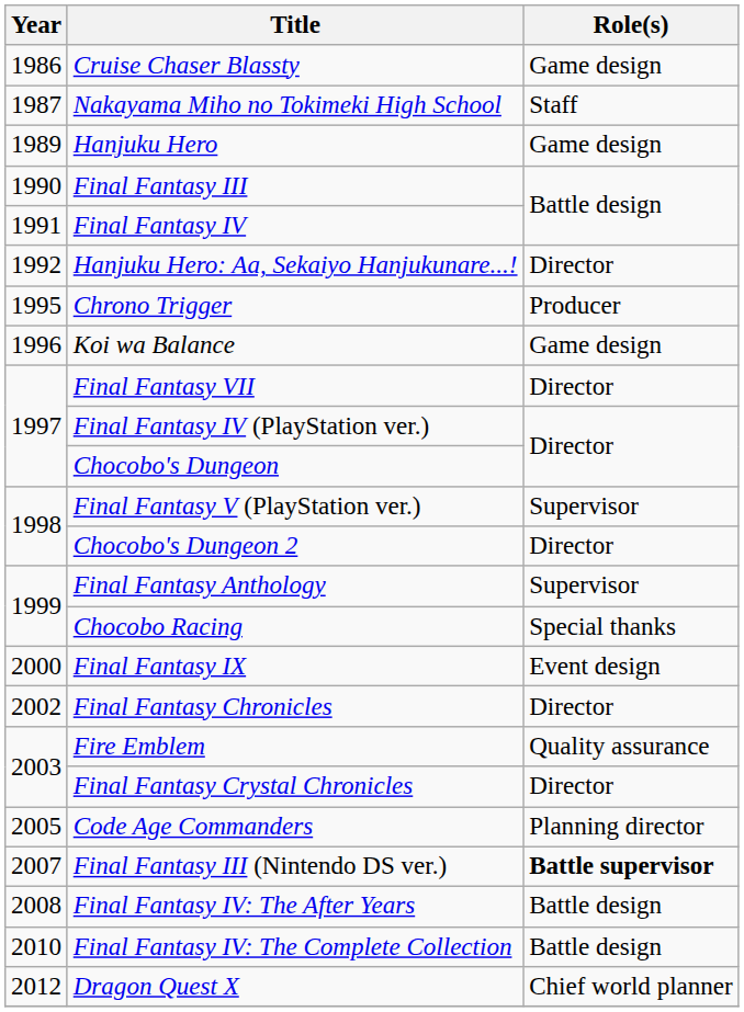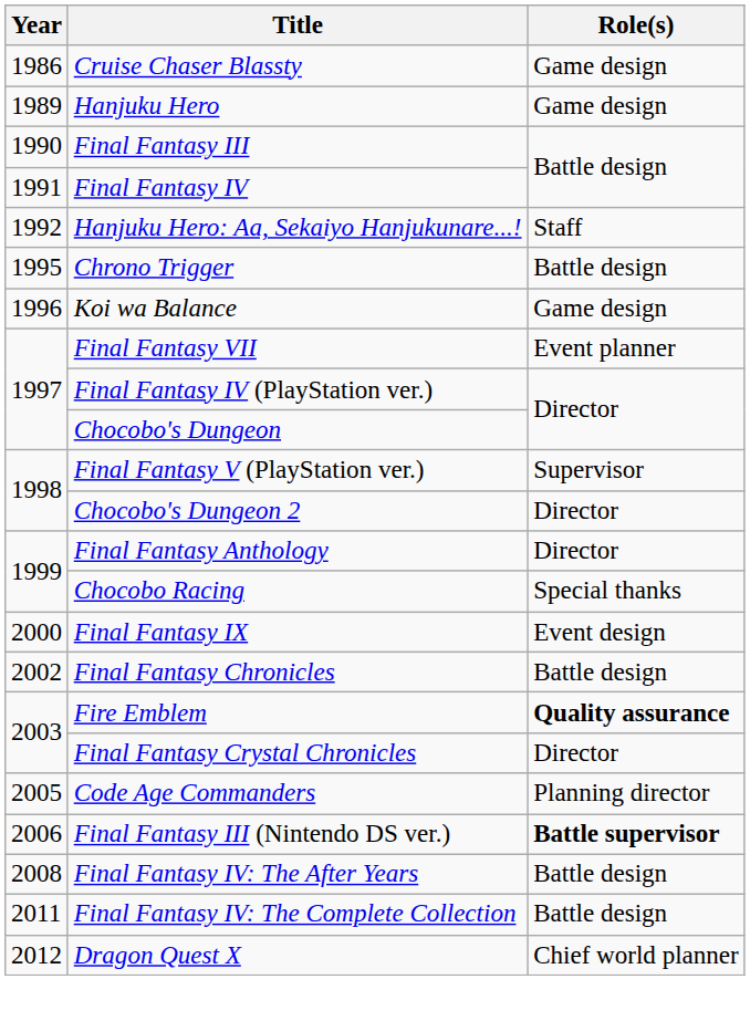- row: 1987 | Nakayama Miho no Tokimeki High School | Staff
Hanjuku Hero: Aa, Sekaiyo Hanjukunare...! | Role(s): Director -> Staff
Chrono Trigger | Role(s): Producer -> Battle design
Final Fantasy VII | Role(s): Director -> Event planner
Final Fantasy Anthology | Role(s): Supervisor -> Director
Final Fantasy Chronicles | Role(s): Director -> Battle design
Fire Emblem | Role(s): normal -> bold
Final Fantasy III (Nintendo DS ver.) | Year: 2007 -> 2006
Final Fantasy IV: The Complete Collection | Year: 2010 -> 2011
